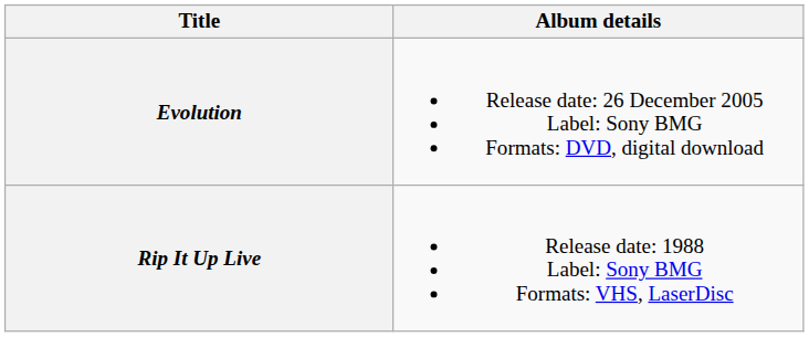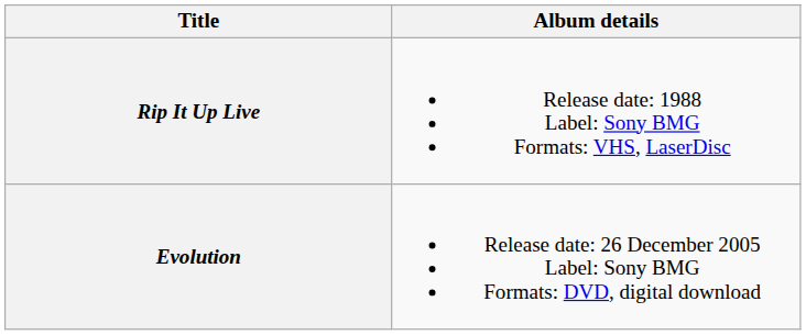rows swapped: Rip It Up Live <-> Evolution
